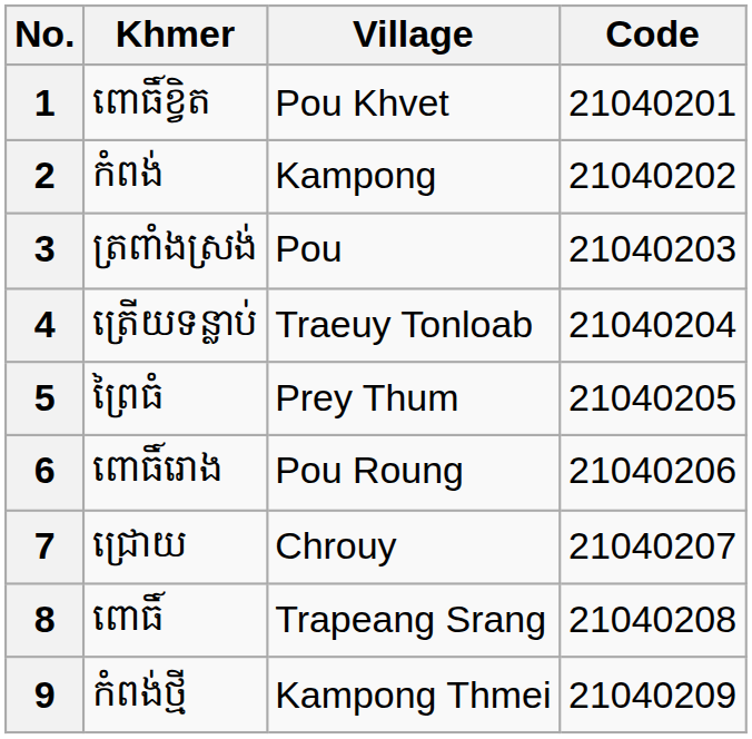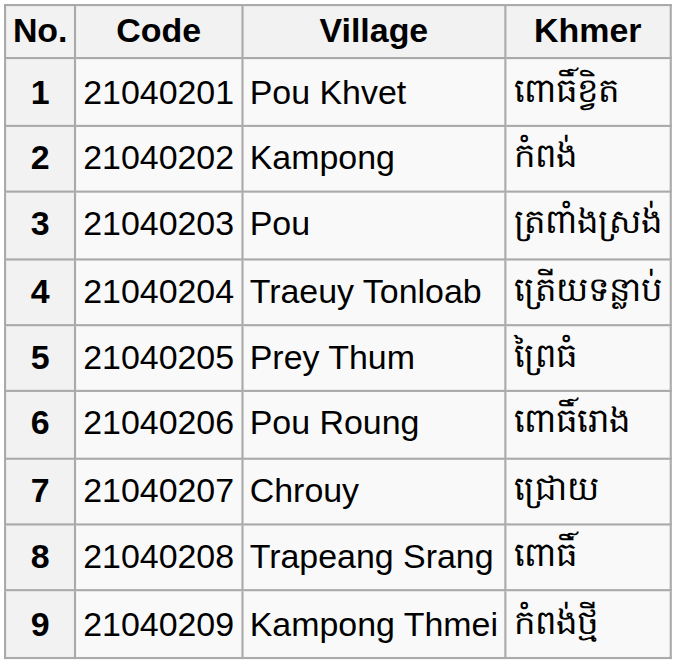columns swapped: Code <-> Khmer
